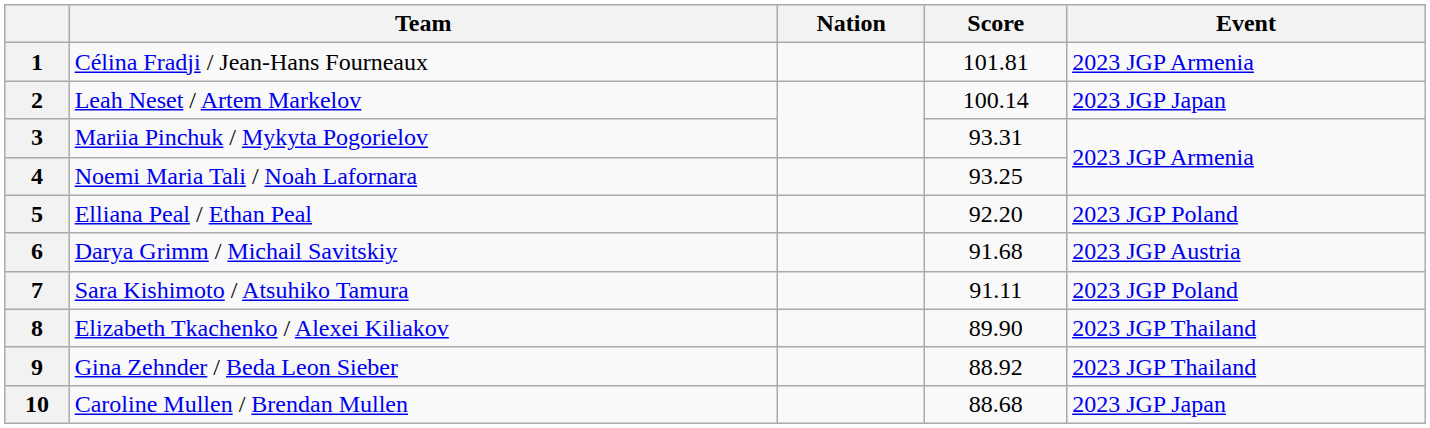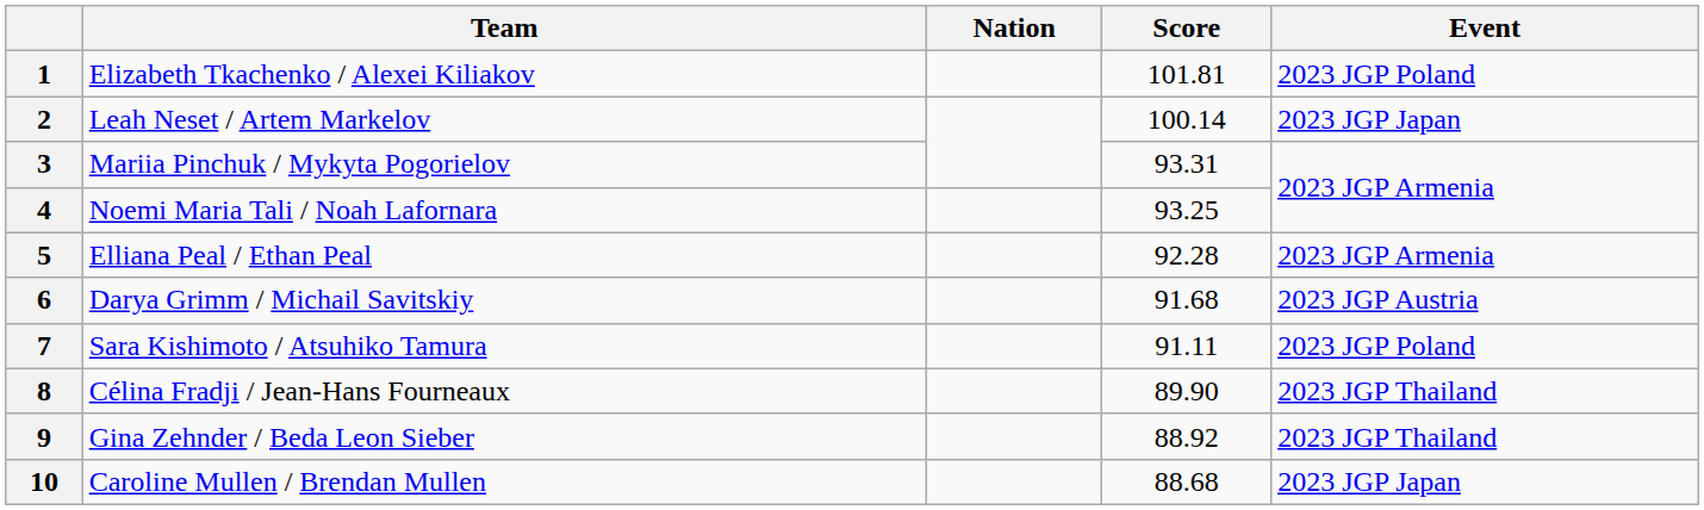1 | Team: Célina Fradji / Jean-Hans Fourneaux -> Elizabeth Tkachenko / Alexei Kiliakov
1 | Event: 2023 JGP Armenia -> 2023 JGP Poland
5 | Score: 92.20 -> 92.28
5 | Event: 2023 JGP Poland -> 2023 JGP Armenia
8 | Team: Elizabeth Tkachenko / Alexei Kiliakov -> Célina Fradji / Jean-Hans Fourneaux
